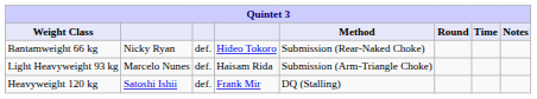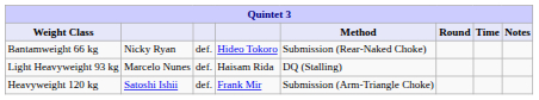Light Heavyweight 93 kg | Method: Submission (Arm-Triangle Choke) -> DQ (Stalling)
Heavyweight 120 kg | Method: DQ (Stalling) -> Submission (Arm-Triangle Choke)
